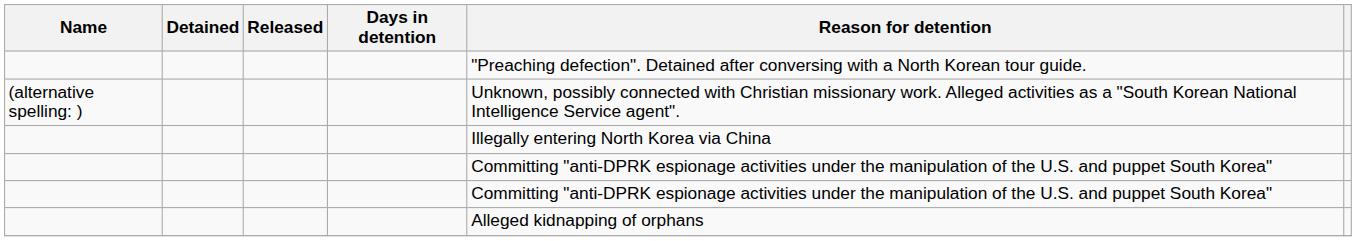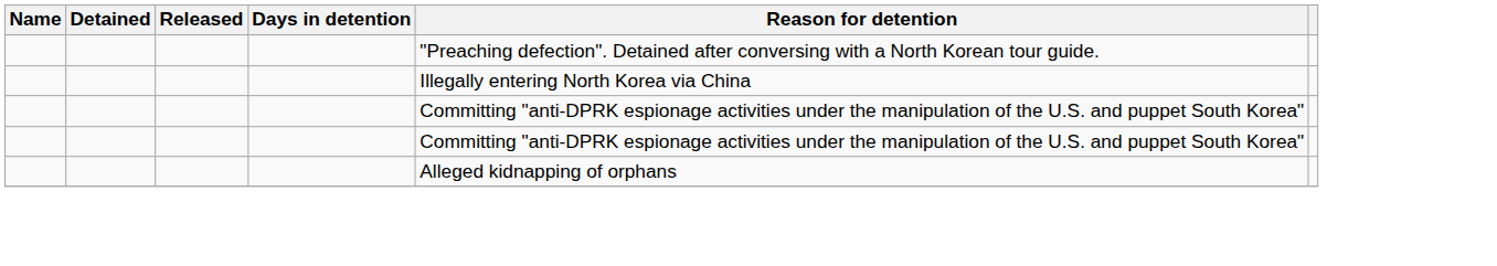- row: (alternative spelling: ) | Unknown, possibly connected with Christian missionary work. Alleged activities as a "South Korean National Intelligence Service agent".
